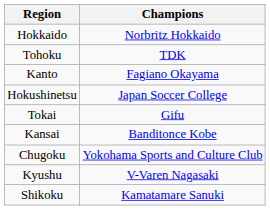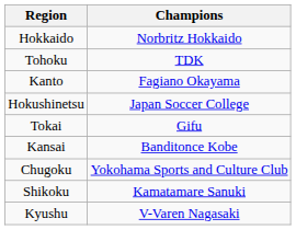rows swapped: Shikoku <-> Kyushu
